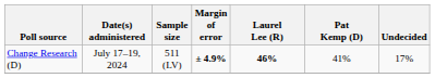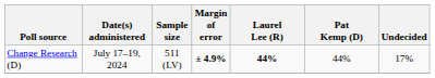Change Research (D) | Laurel Lee (R): 46% -> 44%
Change Research (D) | Pat Kemp (D): 41% -> 44%
